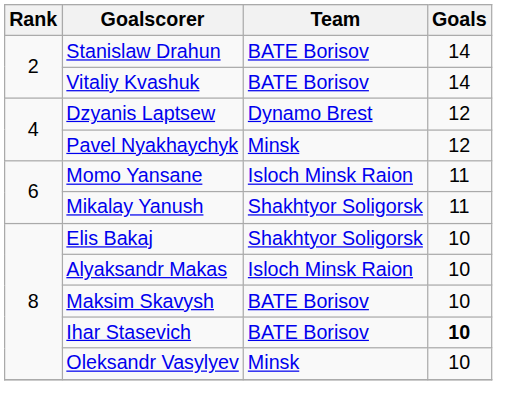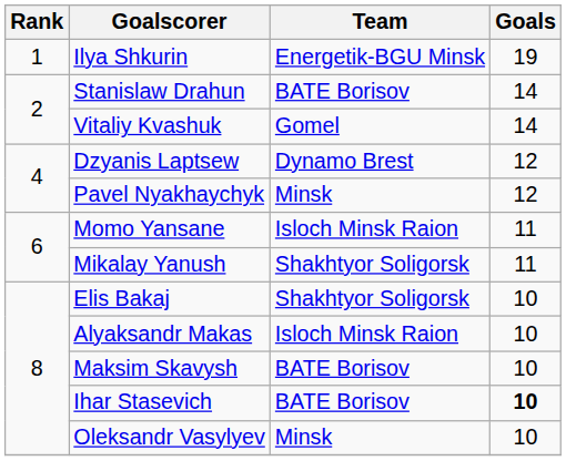+ row: 1 | Ilya Shkurin | Energetik-BGU Minsk | 19
Vitaliy Kvashuk | Team: BATE Borisov -> Gomel
